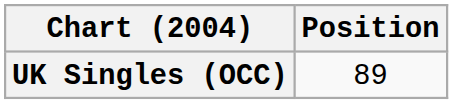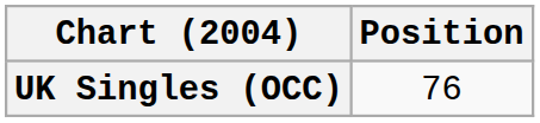UK Singles (OCC) | Position: 89 -> 76
